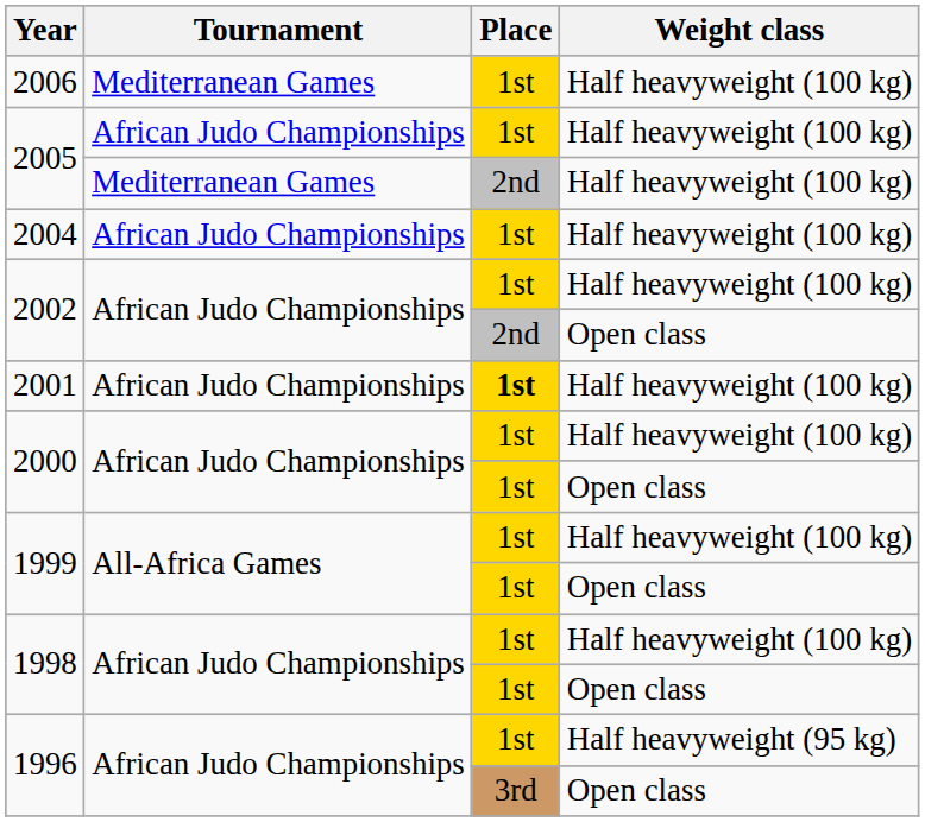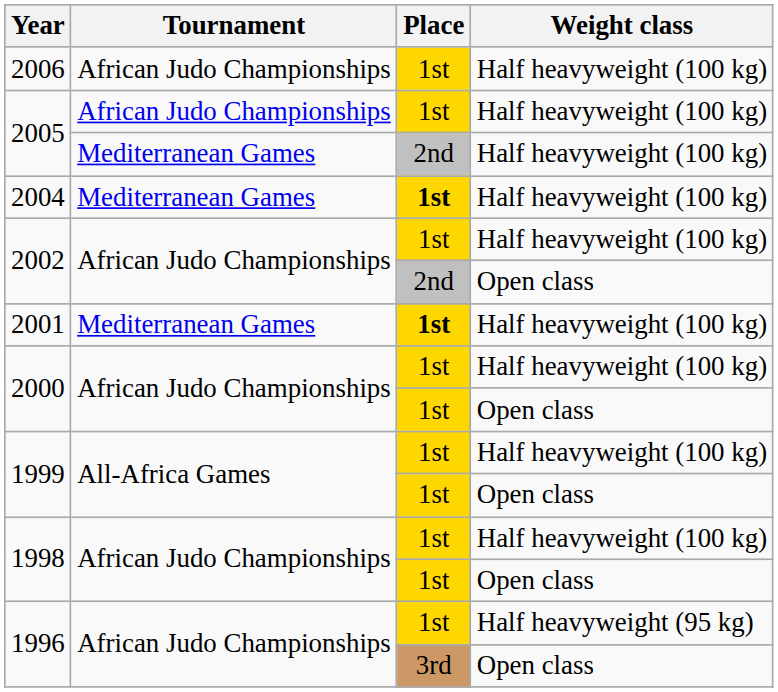2006 | Tournament: Mediterranean Games -> African Judo Championships
2004 | Tournament: African Judo Championships -> Mediterranean Games
2004 | Place: normal -> bold
2001 | Tournament: African Judo Championships -> Mediterranean Games
